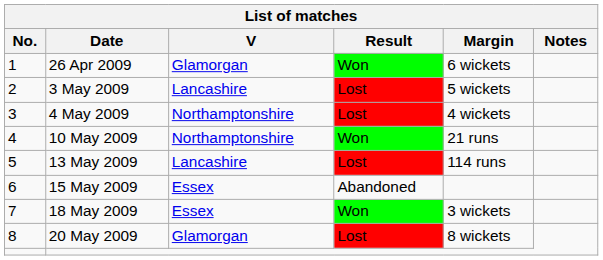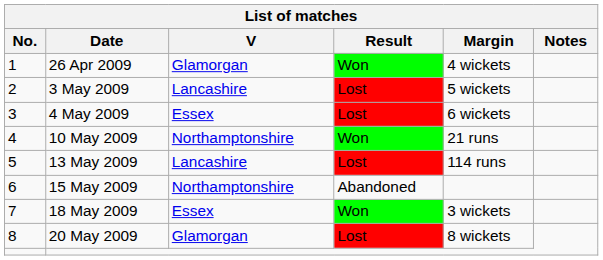26 Apr 2009 | Margin: 6 wickets -> 4 wickets
4 May 2009 | V: Northamptonshire -> Essex
4 May 2009 | Margin: 4 wickets -> 6 wickets
15 May 2009 | V: Essex -> Northamptonshire
